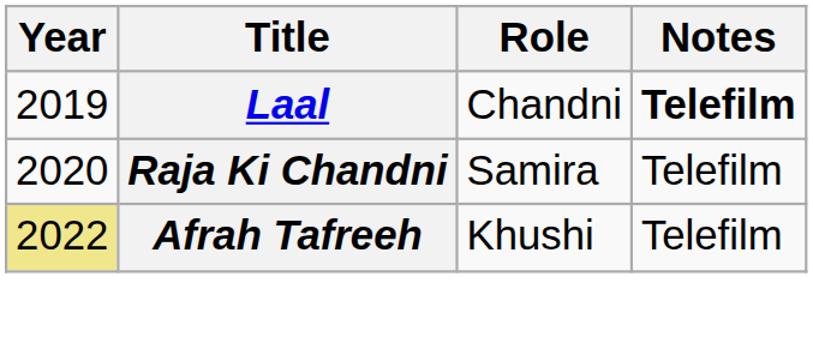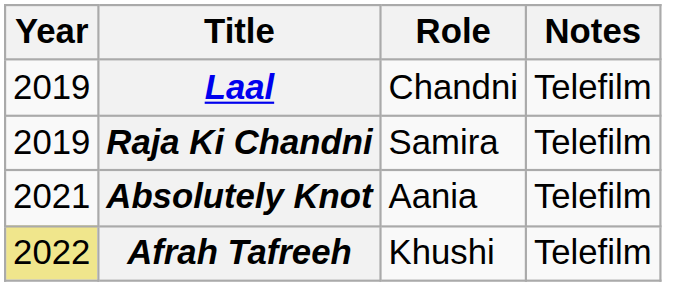Laal | Notes: bold -> normal
Raja Ki Chandni | Year: 2020 -> 2019
+ row: 2021 | Absolutely Knot | Aania | Telefilm
